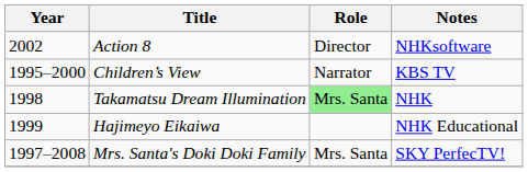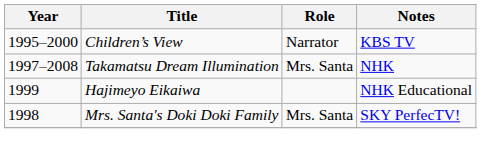- row: 2002 | Action 8 | Director | NHKsoftware
Takamatsu Dream Illumination | Year: 1998 -> 1997–2008
Takamatsu Dream Illumination | Role: lightgreen background -> no background
Mrs. Santa's Doki Doki Family | Year: 1997–2008 -> 1998
